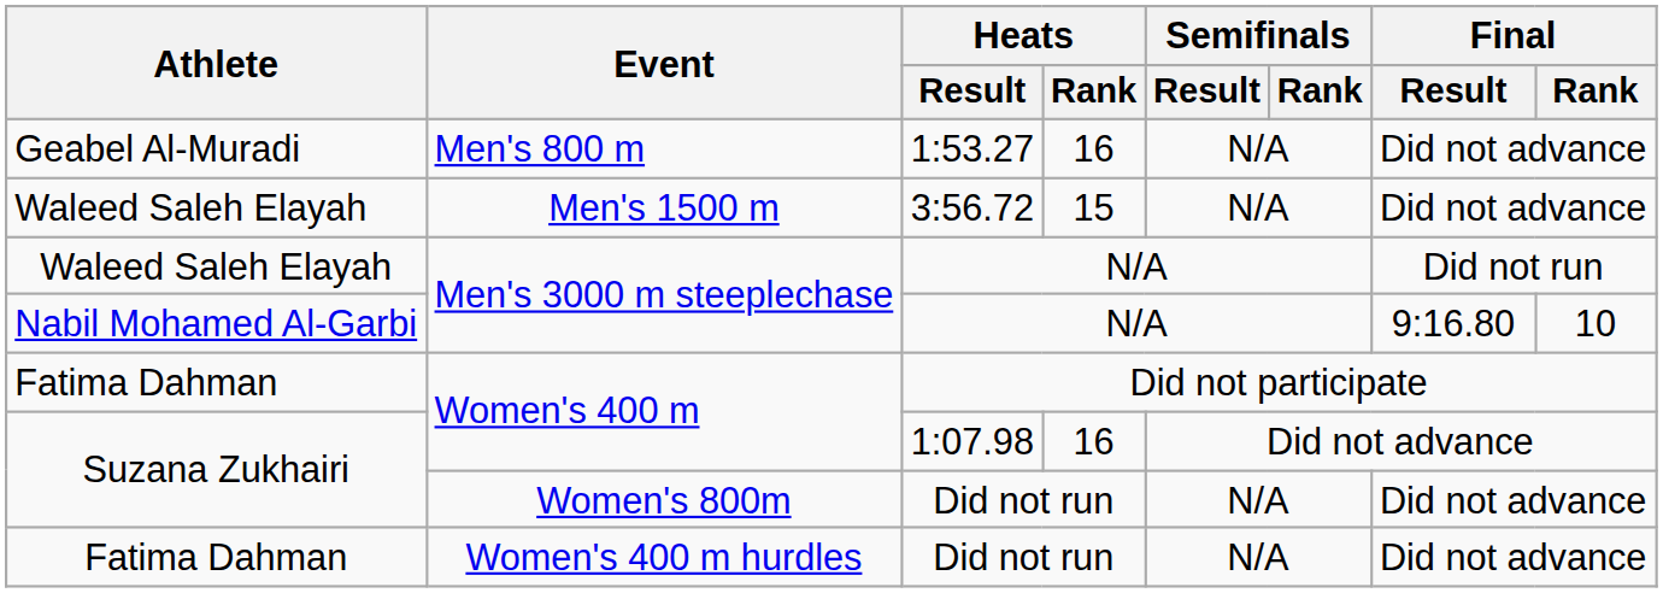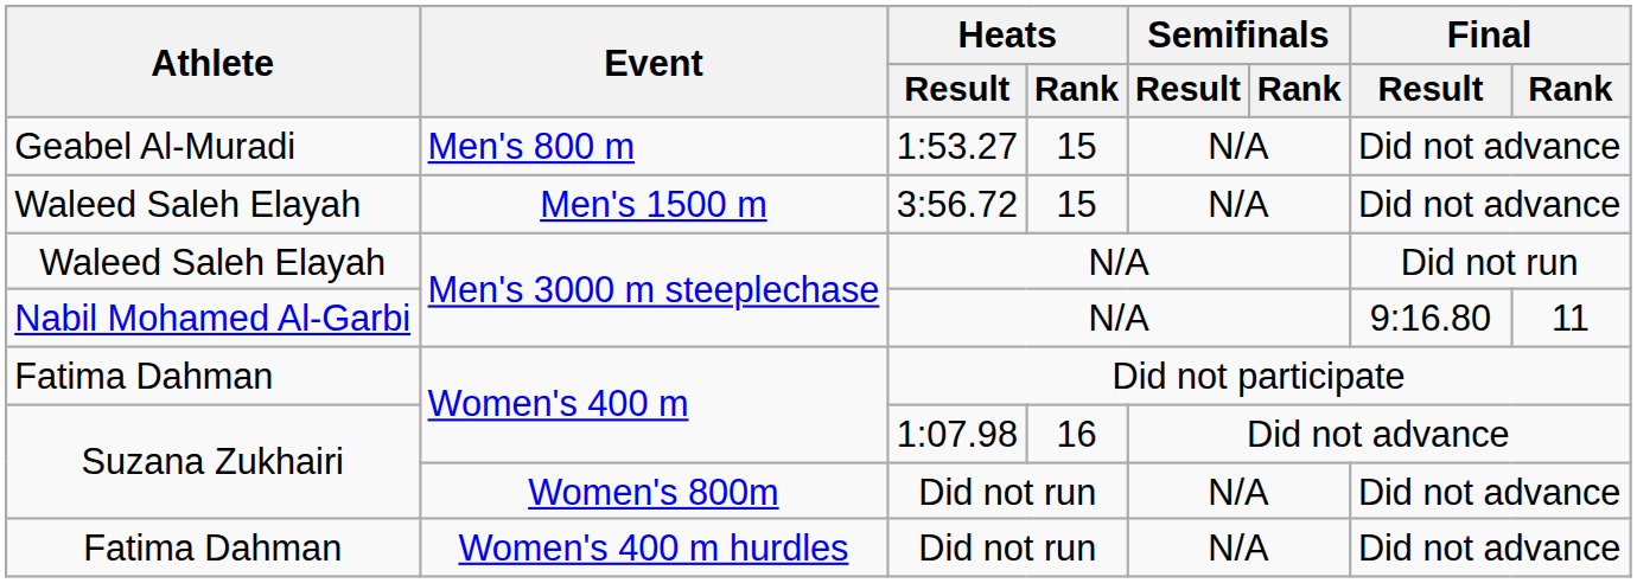Men's 800 m | Heats / Rank: 16 -> 15
Nabil Mohamed Al-Garbi / Men's 3000 m steeplechase | Final / Rank: 10 -> 11
